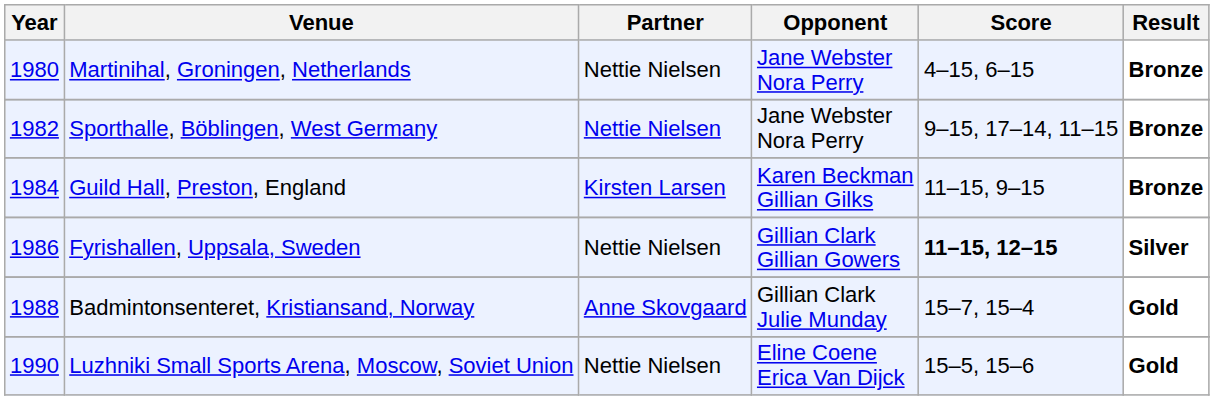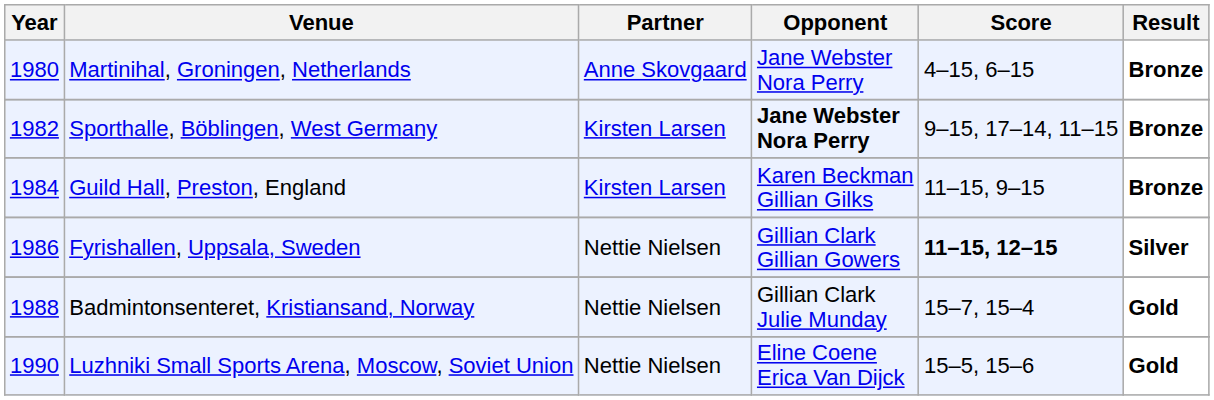Martinihal, Groningen, Netherlands | Partner: Nettie Nielsen -> Anne Skovgaard
Sporthalle, Böblingen, West Germany | Partner: Nettie Nielsen -> Kirsten Larsen
Sporthalle, Böblingen, West Germany | Opponent: normal -> bold
Badmintonsenteret, Kristiansand, Norway | Partner: Anne Skovgaard -> Nettie Nielsen
